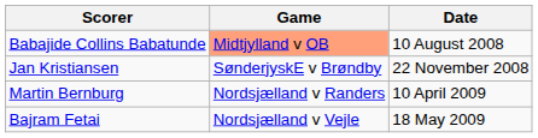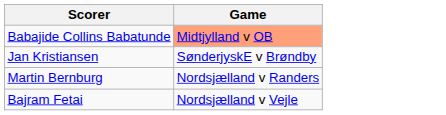- column: Date | 10 August 2008 | 22 November 2008 | 10 April 2009 | 18 May 2009
